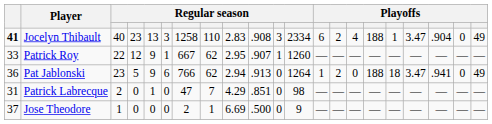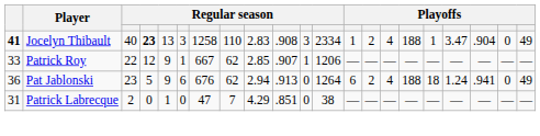Jocelyn Thibault | column 4: normal -> bold
Jocelyn Thibault | column 13: 6 -> 1
Patrick Roy | column 9: 2.95 -> 2.85
Patrick Roy | column 12: 1260 -> 1206
Pat Jablonski | column 7: 766 -> 676
Pat Jablonski | column 13: 1 -> 6
Pat Jablonski | column 15: 0 -> 4
Pat Jablonski | column 18: 3.47 -> 1.24
Patrick Labrecque | column 12: 98 -> 38
- row: 37 | Jose Theodore | 1 | 0 | 0 | 0 | 2 | 1 | 6.69 | .500 | 0 | 9 | — | — | — | — | — | — | — | — | —
